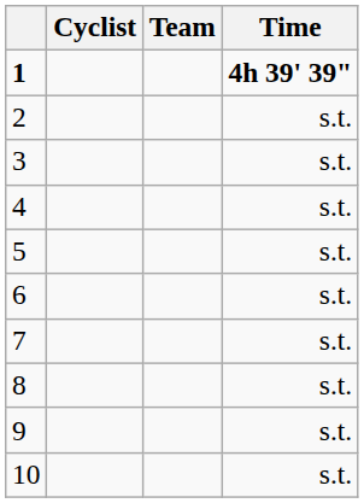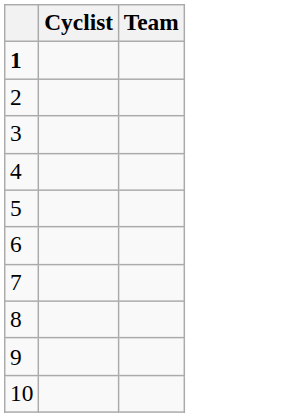- column: Time | 4h 39' 39" | s.t. | s.t. | s.t. | s.t. | s.t. | s.t. | s.t. | s.t. | s.t.
